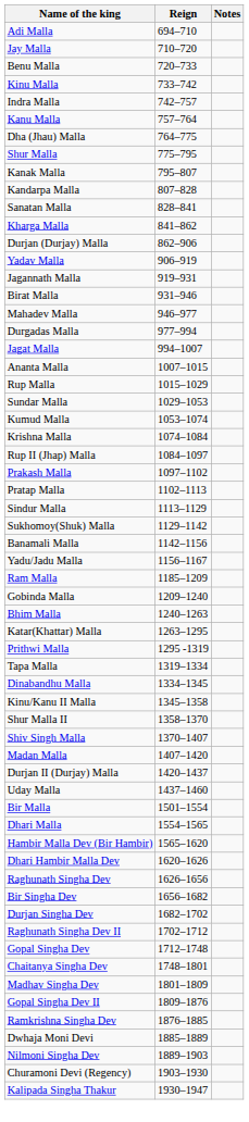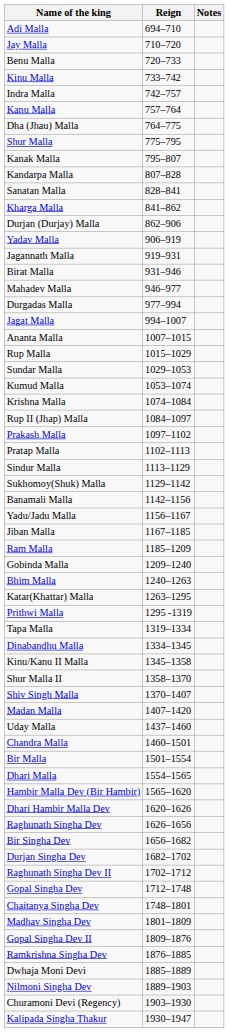+ row: Jiban Malla | 1167–1185
- row: Durjan II (Durjay) Malla | 1420–1437
+ row: Chandra Malla | 1460–1501
